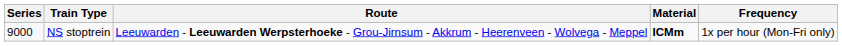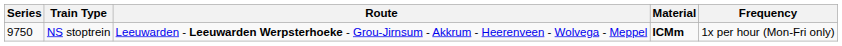NS stoptrein | Series: 9000 -> 9750
